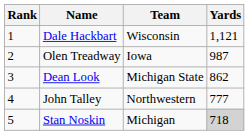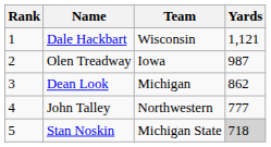Dean Look | Team: Michigan State -> Michigan
Stan Noskin | Team: Michigan -> Michigan State
